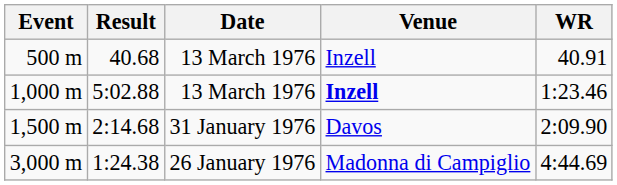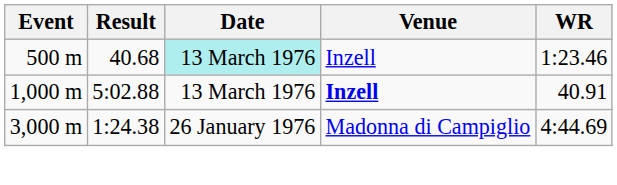500 m | Date: no background -> paleturquoise background
500 m | WR: 40.91 -> 1:23.46
1,000 m | WR: 1:23.46 -> 40.91
- row: 1,500 m | 2:14.68 | 31 January 1976 | Davos | 2:09.90
